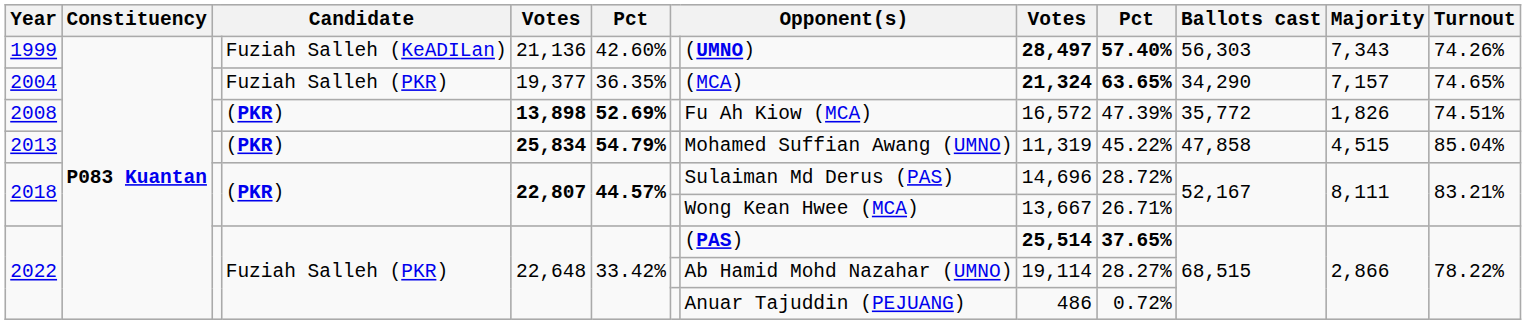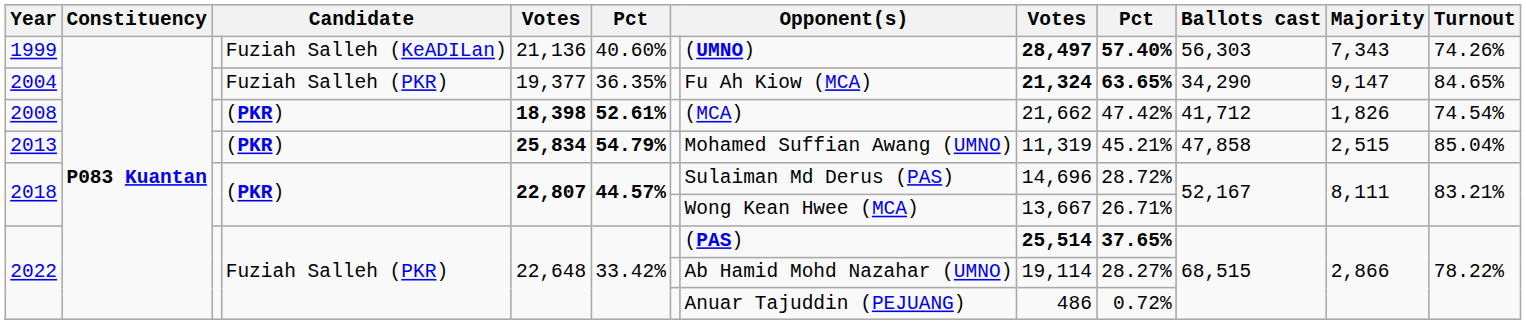1999 | column 6: 42.60% -> 40.60%
2004 | column 8: (MCA) -> Fu Ah Kiow (MCA)
2004 | Majority: 7,157 -> 9,147
2004 | Turnout: 74.65% -> 84.65%
2008 | column 5: 13,898 -> 18,398
2008 | column 6: 52.69% -> 52.61%
2008 | column 8: Fu Ah Kiow (MCA) -> (MCA)
2008 | column 9: 16,572 -> 21,662
2008 | column 10: 47.39% -> 47.42%
2008 | Ballots cast: 35,772 -> 41,712
2008 | Turnout: 74.51% -> 74.54%
2013 | column 10: 45.22% -> 45.21%
2013 | Majority: 4,515 -> 2,515
